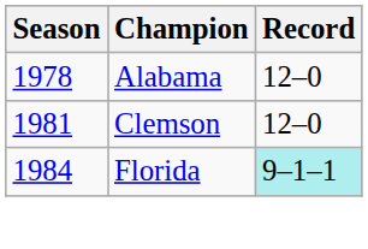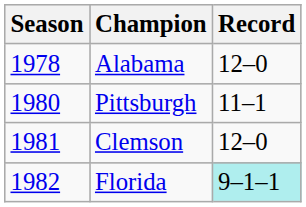+ row: 1980 | Pittsburgh | 11–1
Florida | Season: 1984 -> 1982
